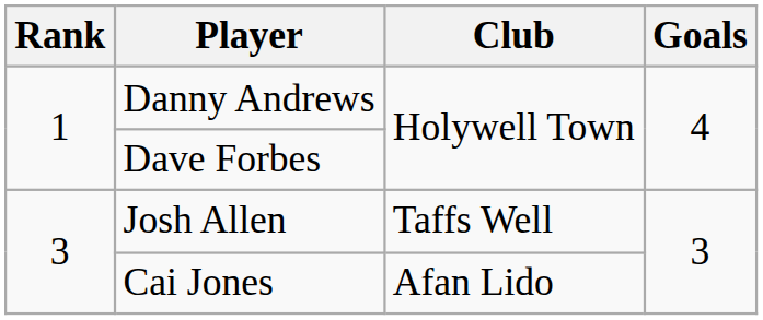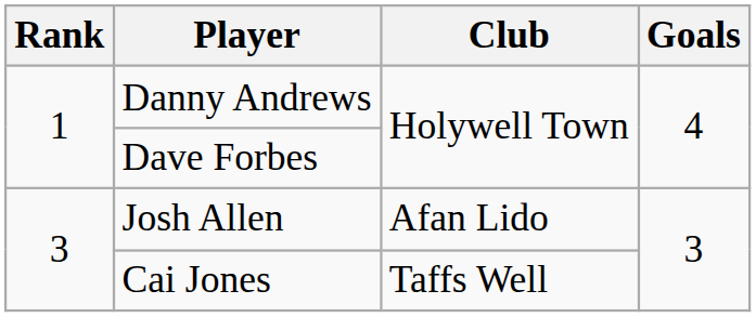Josh Allen | Club: Taffs Well -> Afan Lido
Cai Jones | Club: Afan Lido -> Taffs Well
